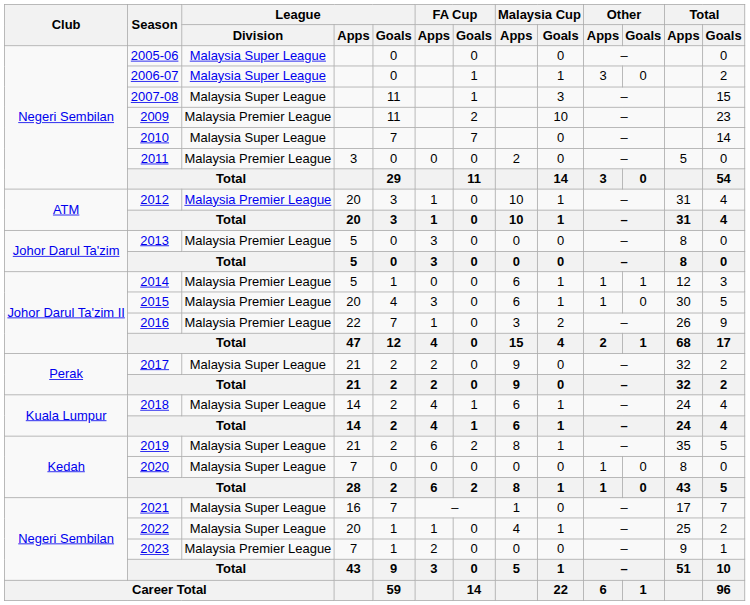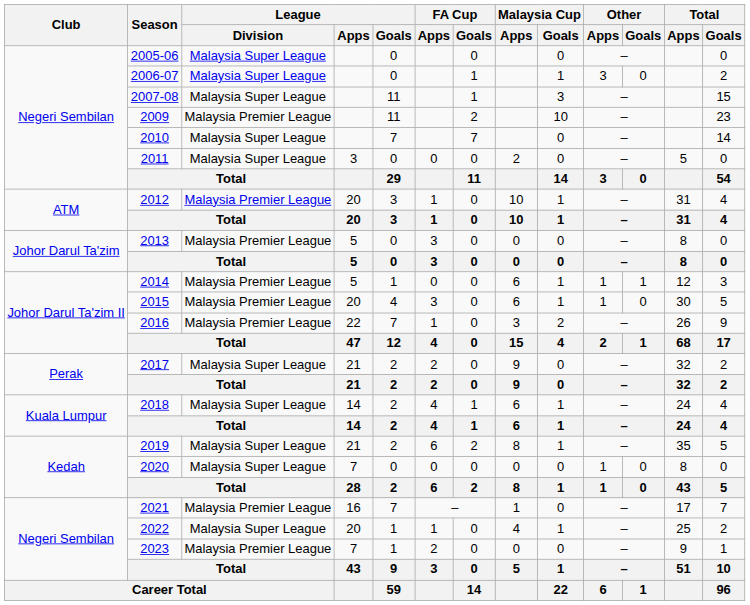2011 | League / Division: Malaysia Premier League -> Malaysia Super League
2021 | League / Division: Malaysia Super League -> Malaysia Premier League
